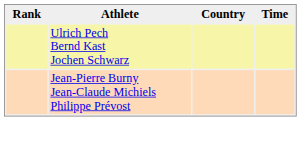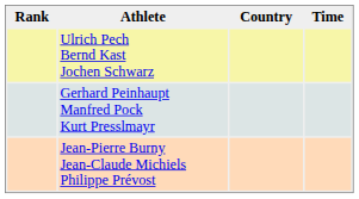+ row: Gerhard Peinhaupt Manfred Pock Kurt Presslmayr
